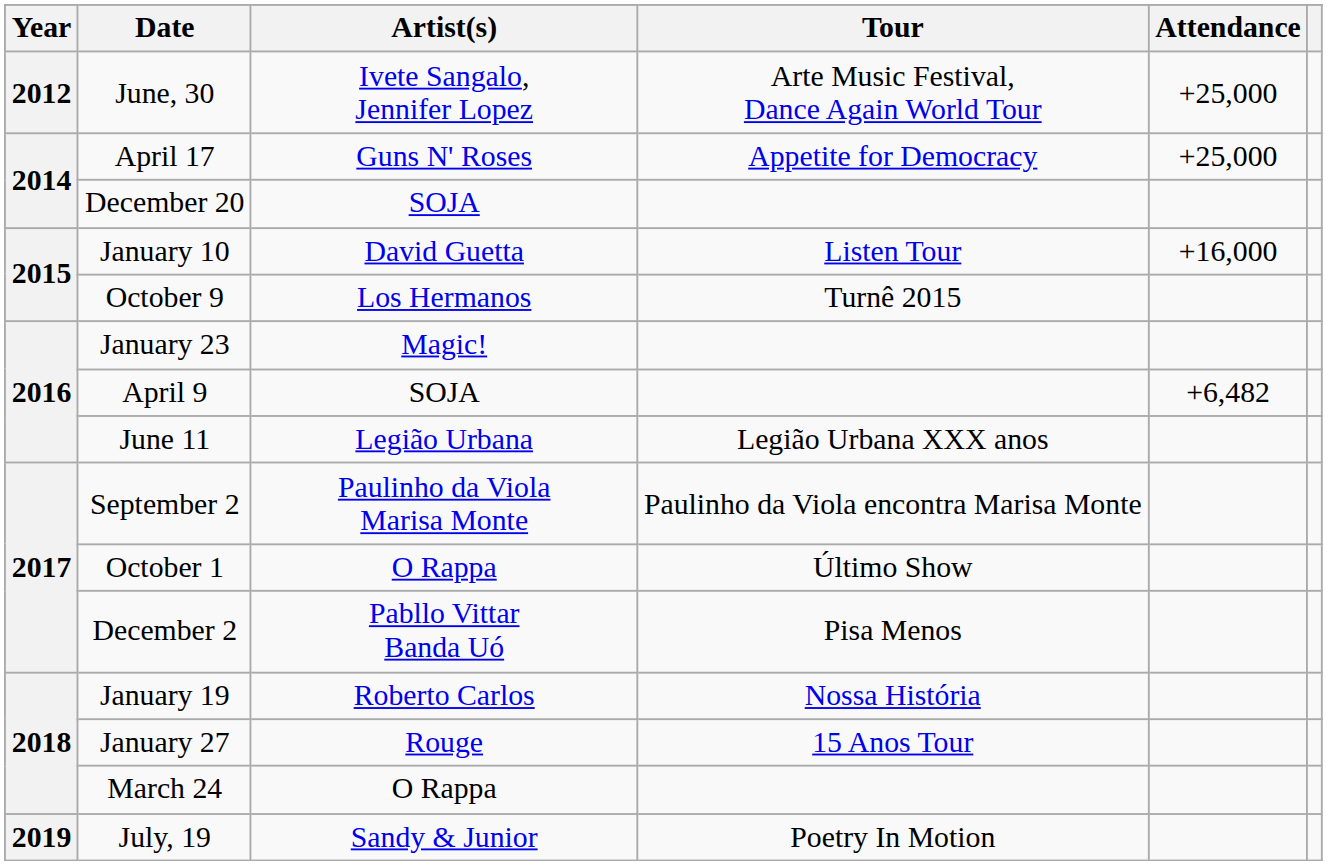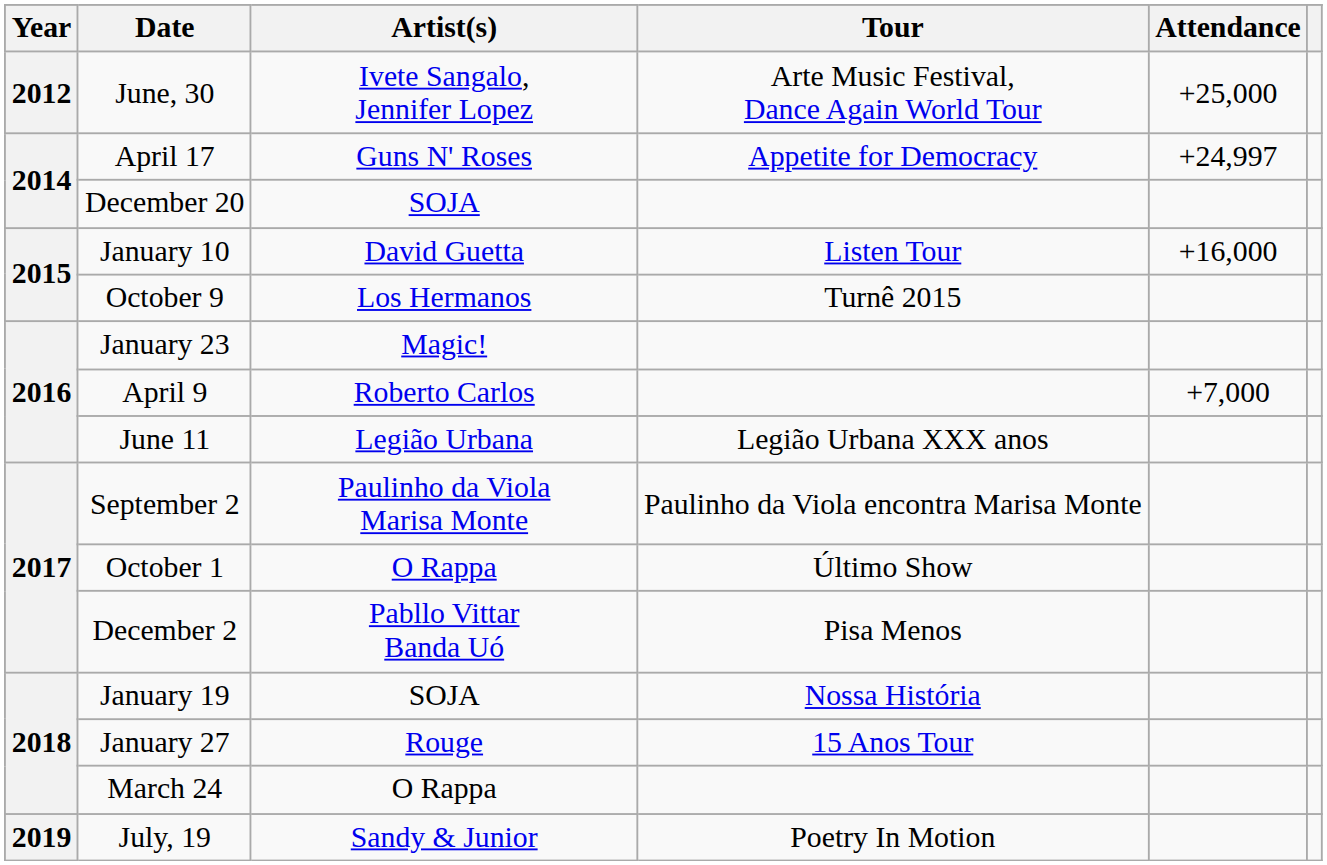April 17 | Attendance: +25,000 -> +24,997
April 9 | Artist(s): SOJA -> Roberto Carlos
April 9 | Attendance: +6,482 -> +7,000
January 19 | Artist(s): Roberto Carlos -> SOJA
